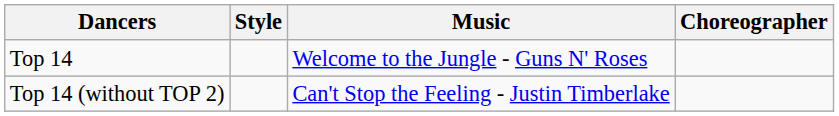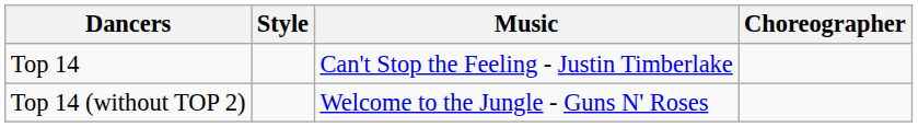Top 14 | Music: Welcome to the Jungle - Guns N' Roses -> Can't Stop the Feeling - Justin Timberlake
Top 14 (without TOP 2) | Music: Can't Stop the Feeling - Justin Timberlake -> Welcome to the Jungle - Guns N' Roses
